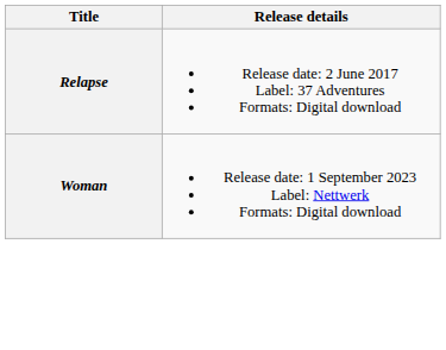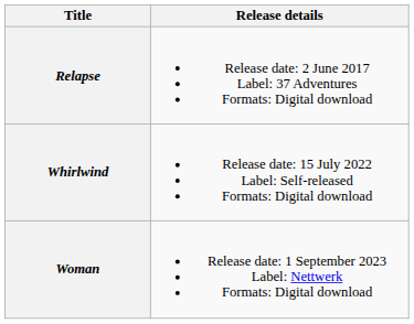+ row: Whirlwind | Release date: 15 July 2022 Label: Self-released Formats: Digital download
